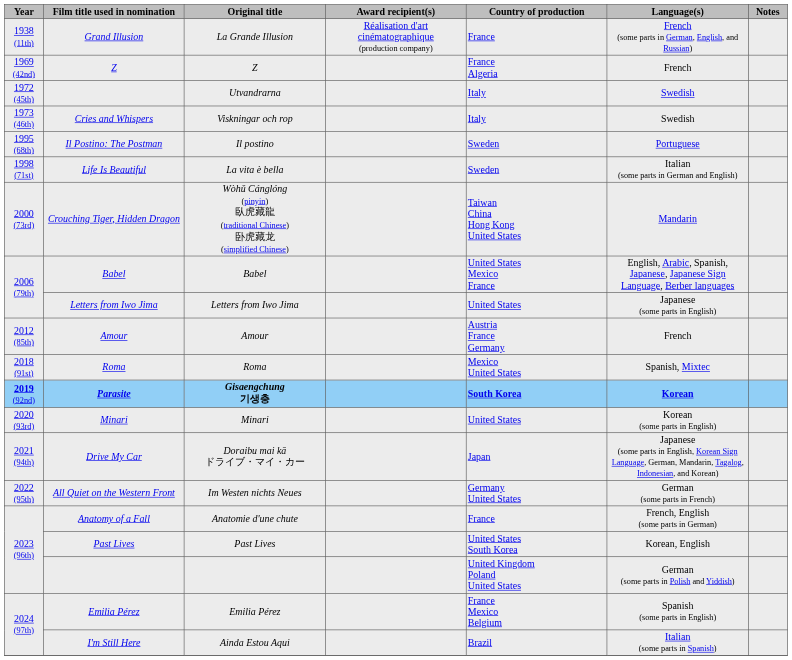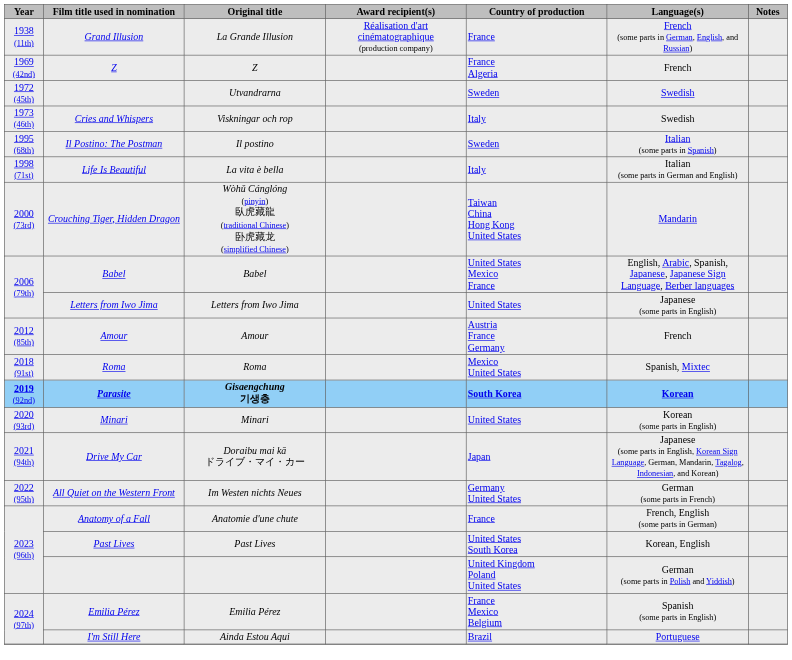Utvandrarna | Country of production: Italy -> Sweden
Il postino | Language(s): Portuguese -> Italian (some parts in Spanish)
La vita è bella | Country of production: Sweden -> Italy
Ainda Estou Aqui | Language(s): Italian (some parts in Spanish) -> Portuguese
